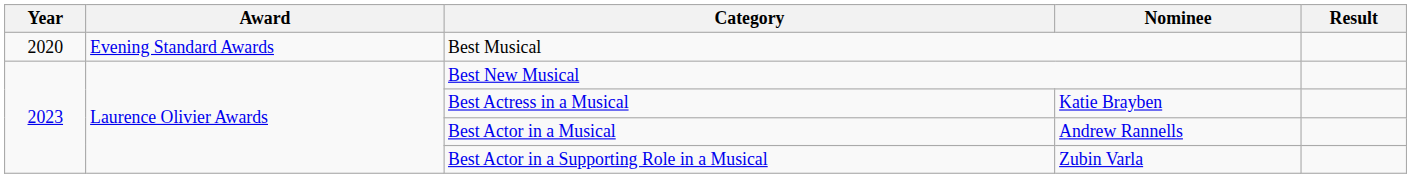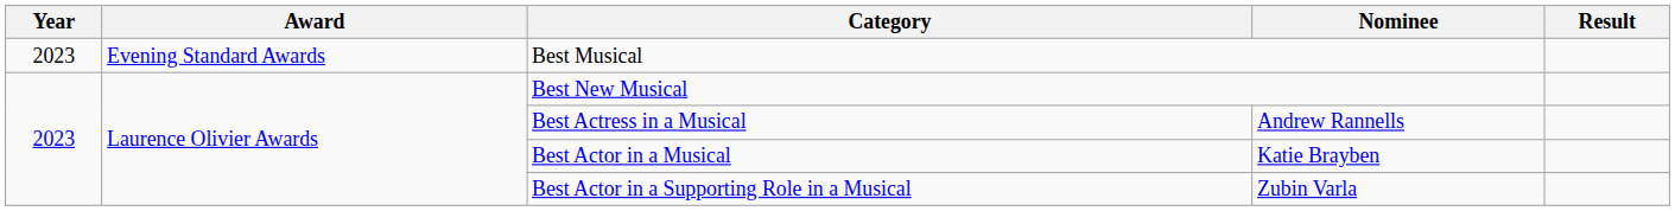Best Musical | Year: 2020 -> 2023
Best Actress in a Musical | Nominee: Katie Brayben -> Andrew Rannells
Best Actor in a Musical | Nominee: Andrew Rannells -> Katie Brayben
